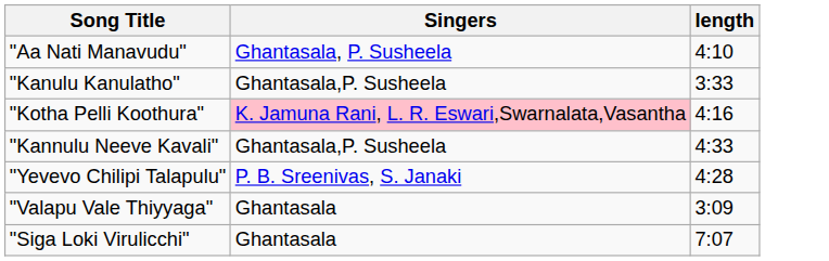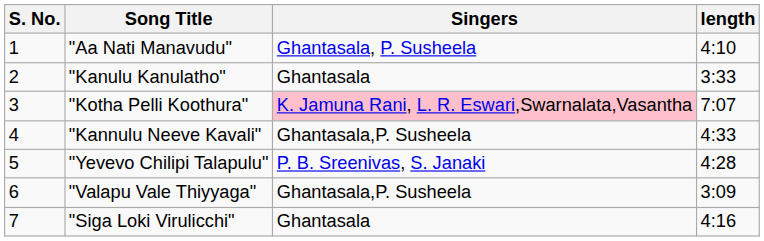+ column: S. No. | 1 | 2 | 3 | 4 | 5 | 6 | 7
"Kanulu Kanulatho" | Singers: Ghantasala,P. Susheela -> Ghantasala
"Kotha Pelli Koothura" | length: 4:16 -> 7:07
"Valapu Vale Thiyyaga" | Singers: Ghantasala -> Ghantasala,P. Susheela
"Siga Loki Virulicchi" | length: 7:07 -> 4:16
